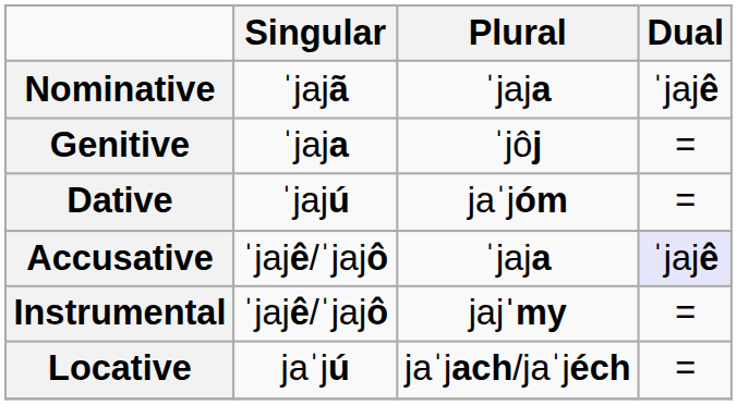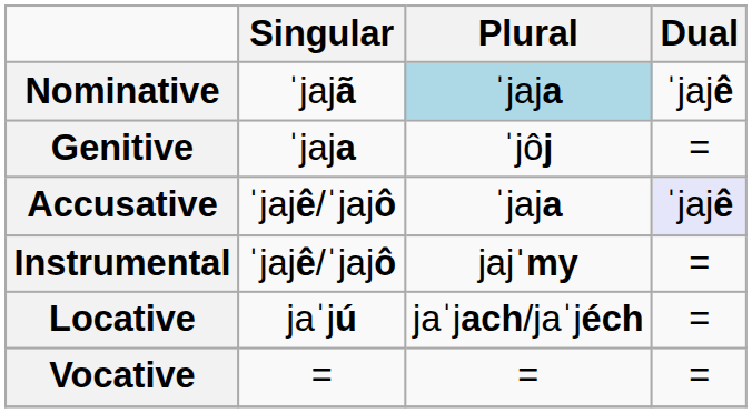Nominative | Plural: no background -> lightblue background
- row: Dative | ˈjajú | jaˈjóm | =
+ row: Vocative | = | = | =
